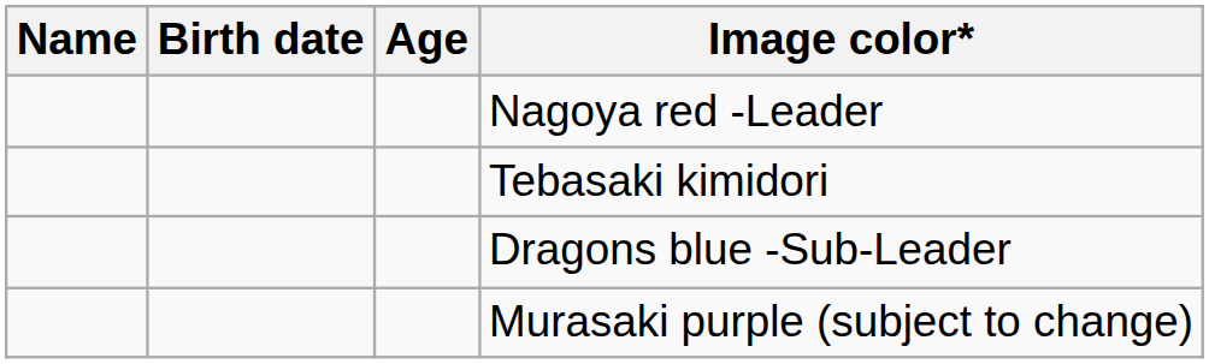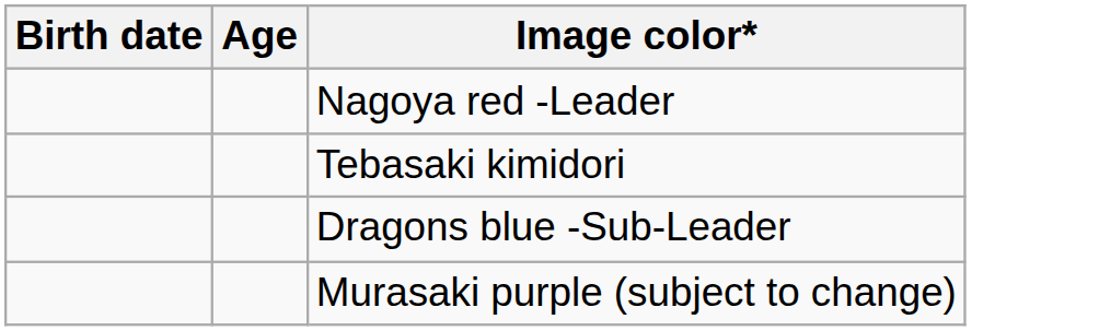- column: Name
